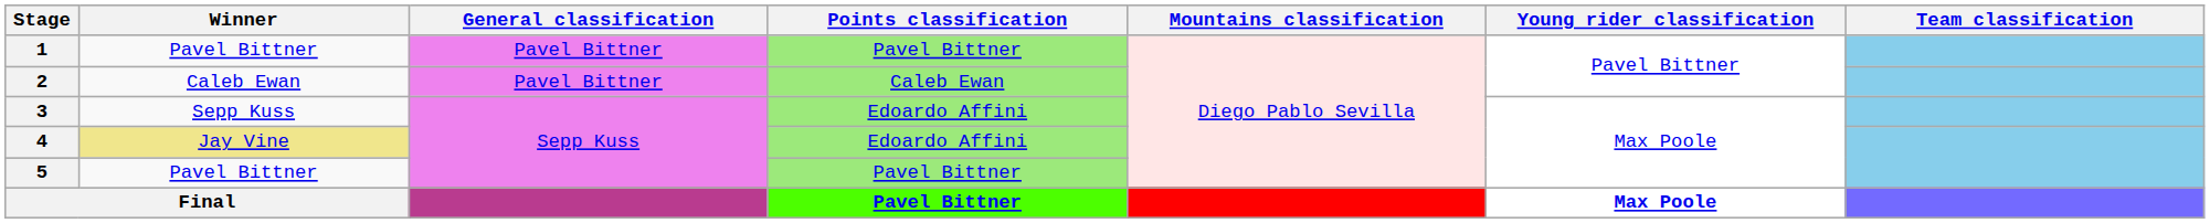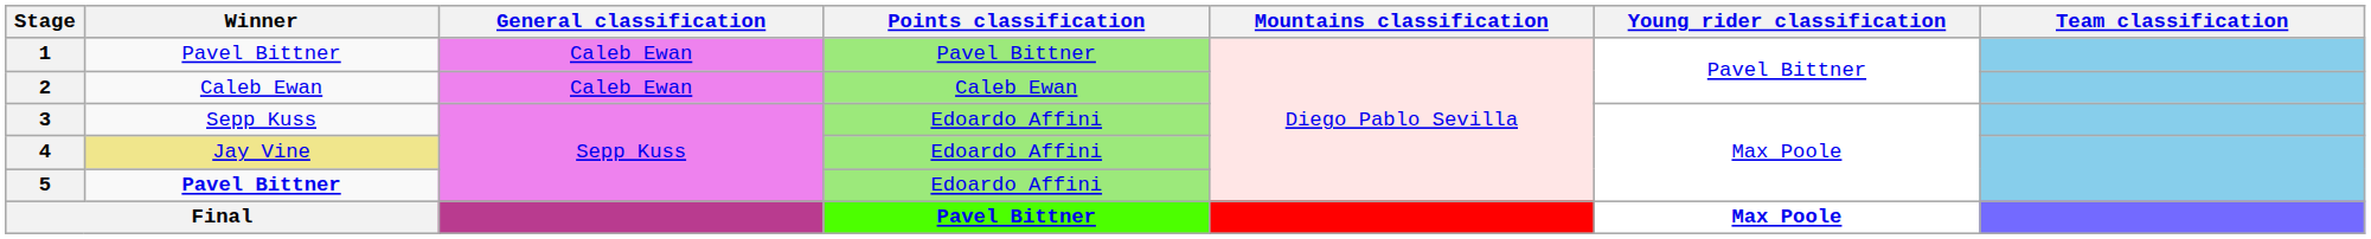1 | General classification: Pavel Bittner -> Caleb Ewan
2 | General classification: Pavel Bittner -> Caleb Ewan
5 | Winner: normal -> bold
5 | Points classification: Pavel Bittner -> Edoardo Affini
